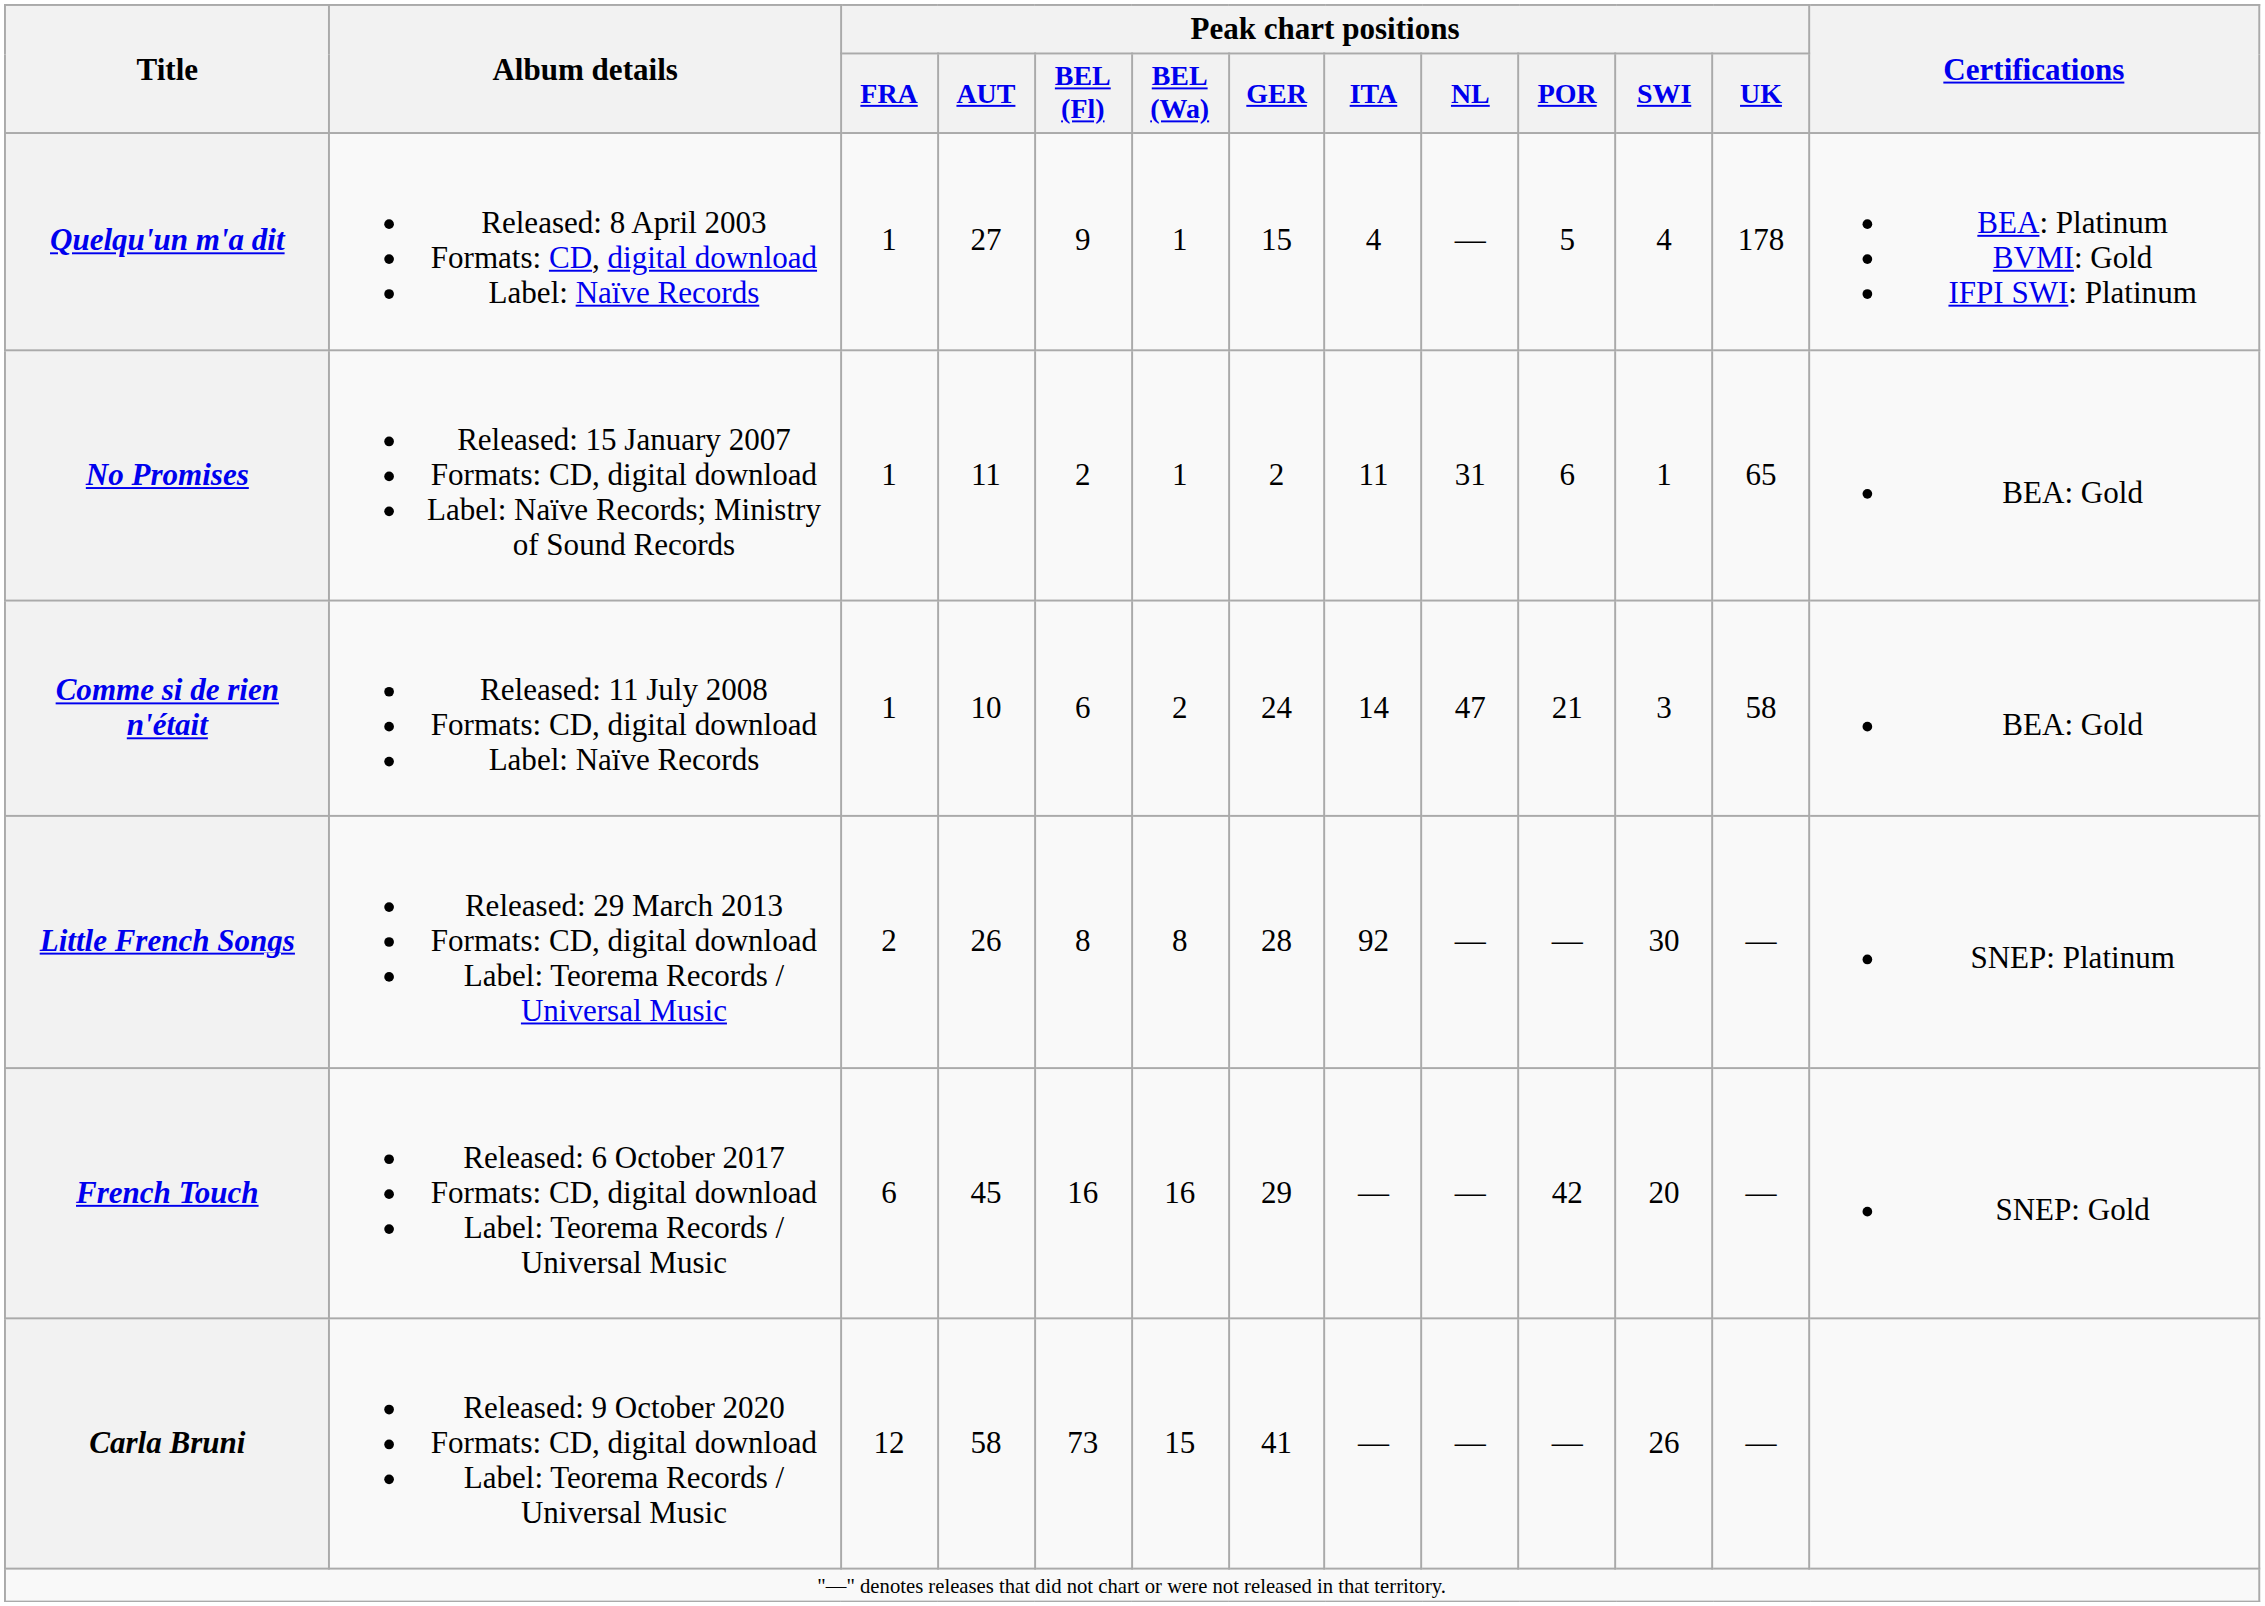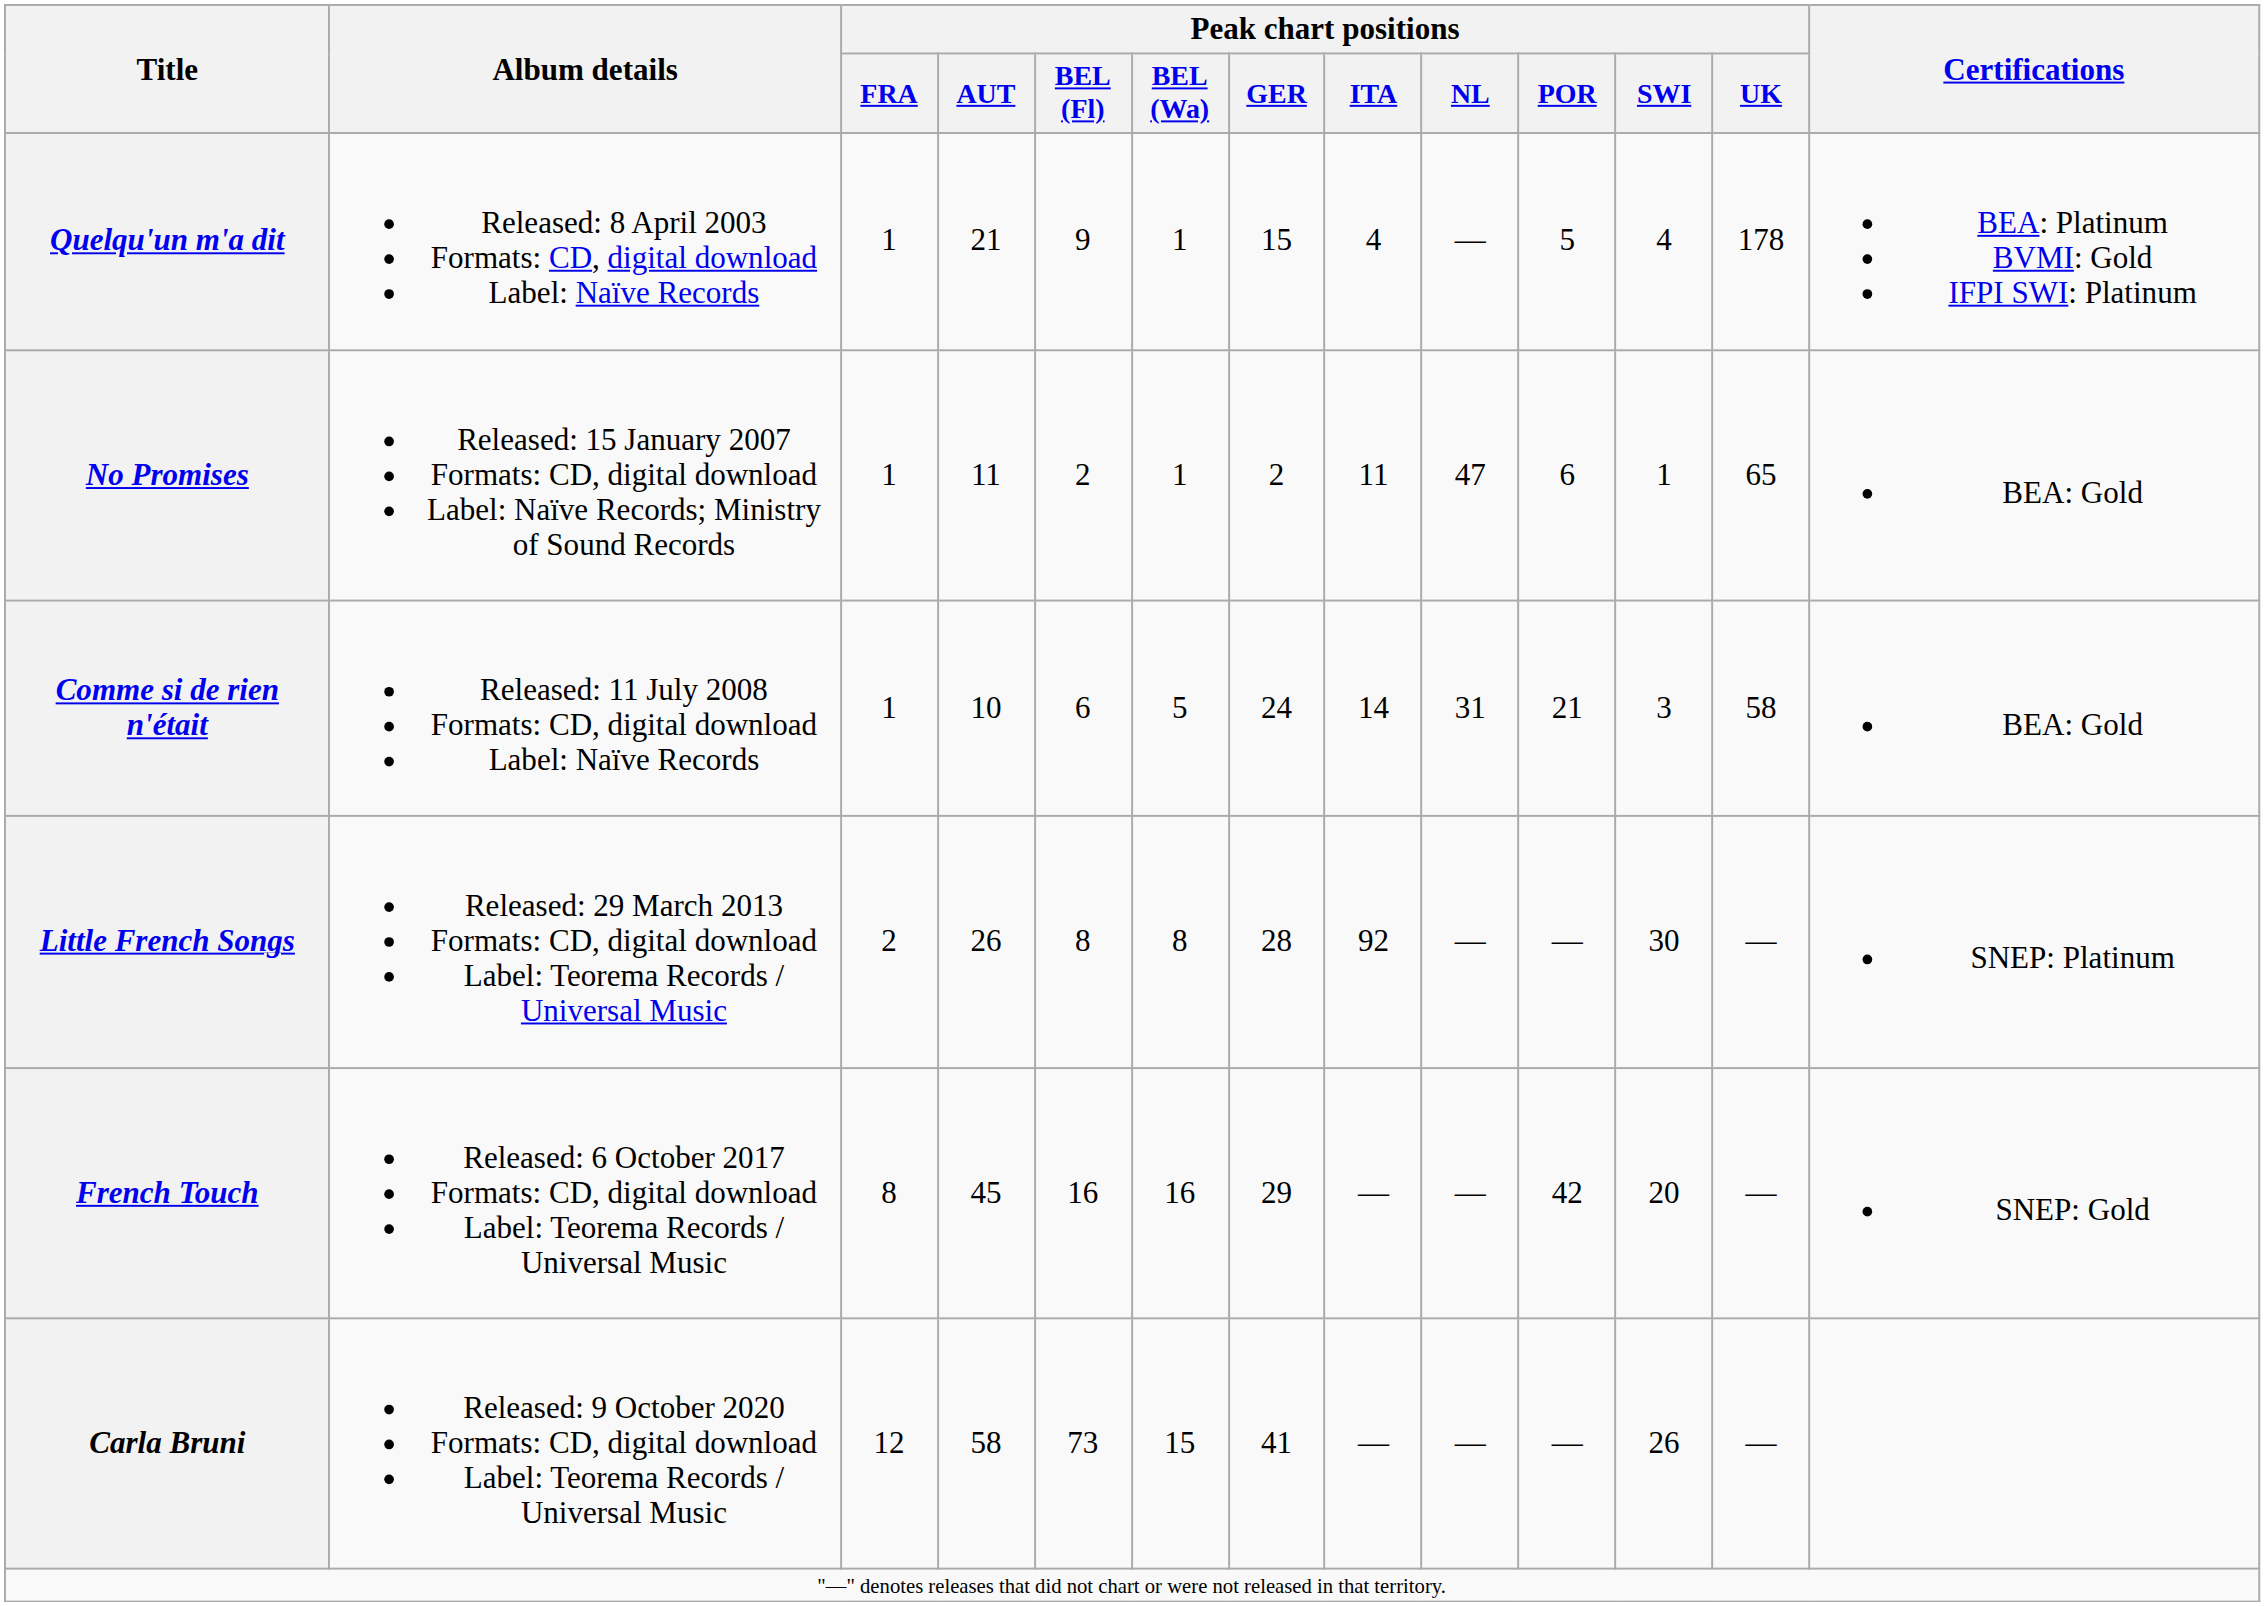Quelqu'un m'a dit | Peak chart positions / AUT: 27 -> 21
No Promises | Peak chart positions / NL: 31 -> 47
Comme si de rien n'était | Peak chart positions / BEL (Wa): 2 -> 5
Comme si de rien n'était | Peak chart positions / NL: 47 -> 31
French Touch | Peak chart positions / FRA: 6 -> 8
